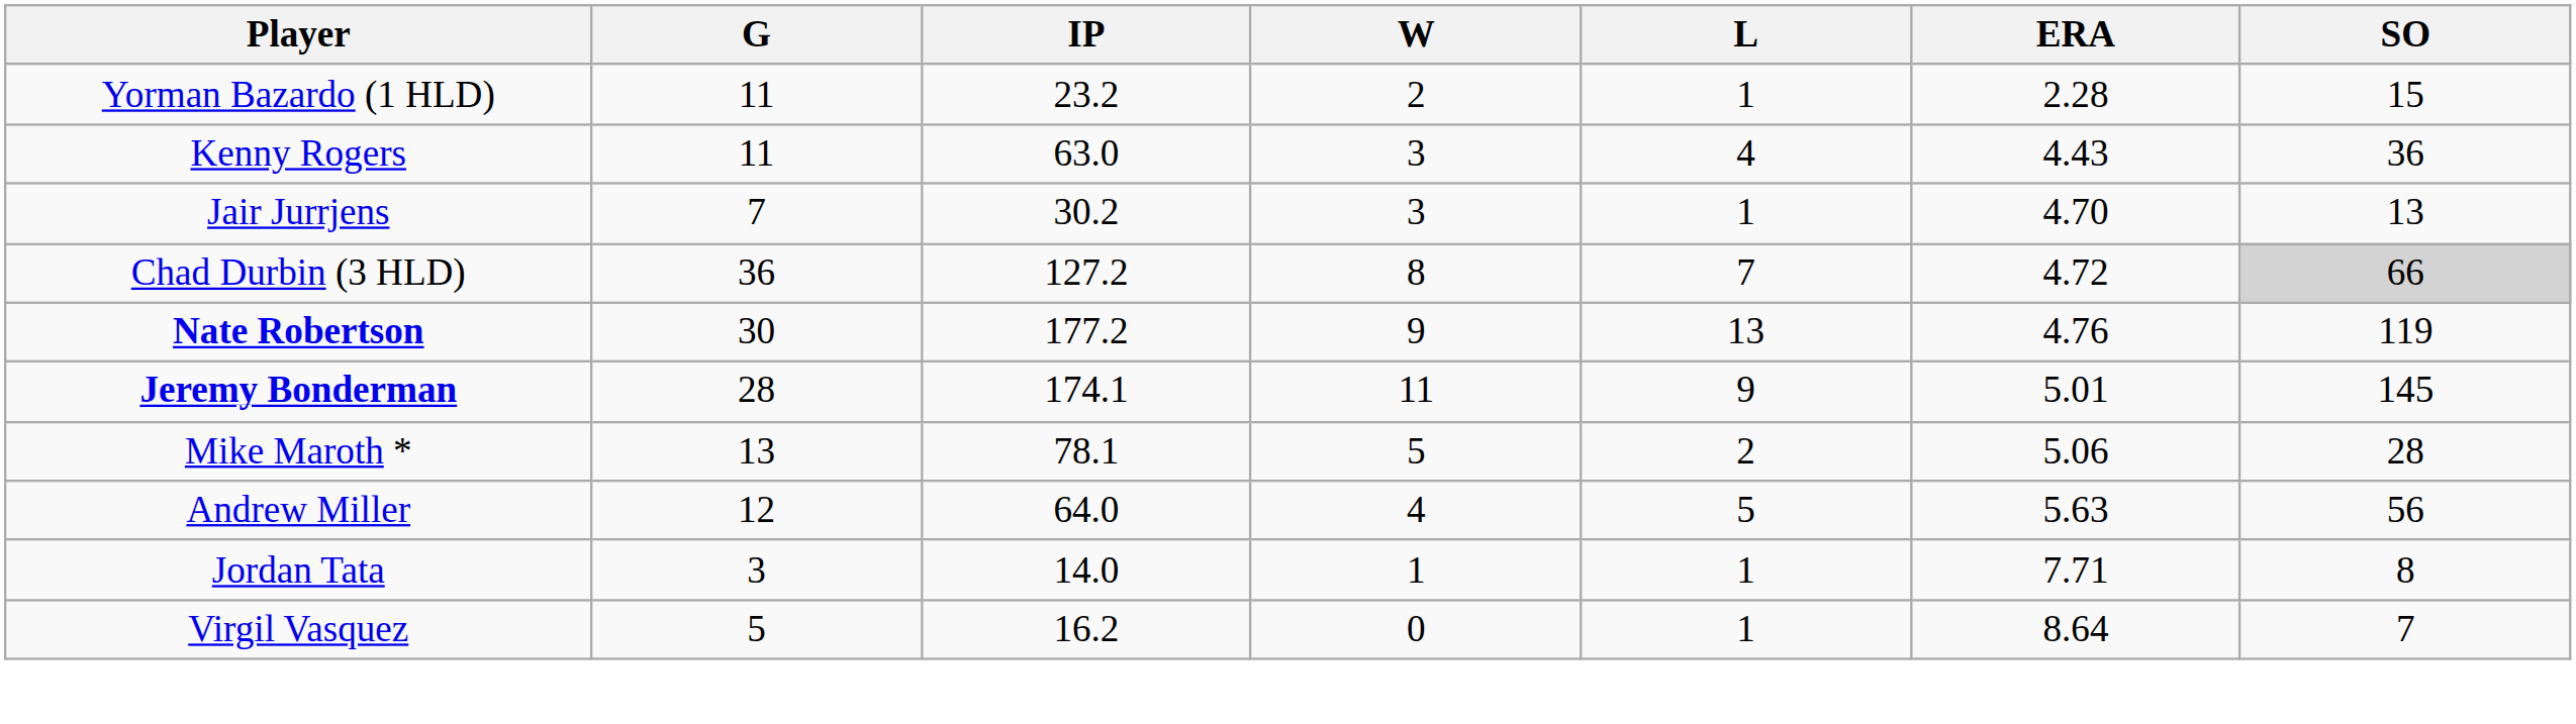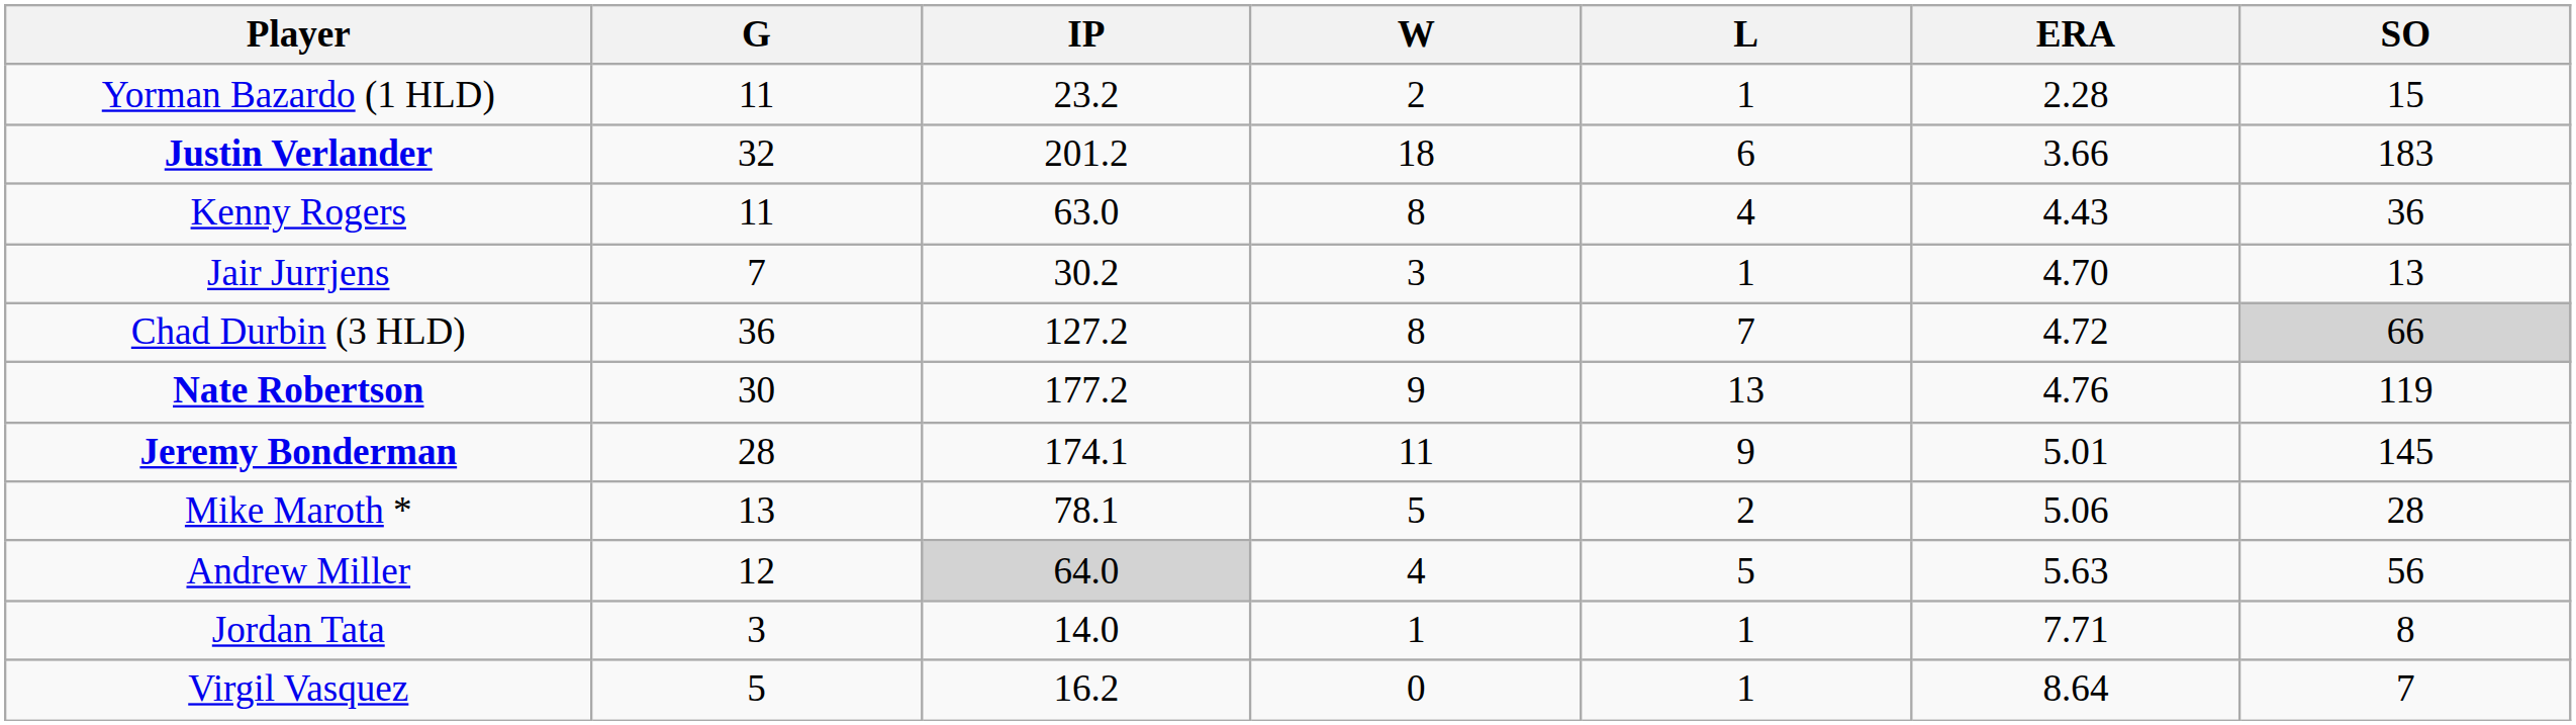+ row: Justin Verlander | 32 | 201.2 | 18 | 6 | 3.66 | 183
Kenny Rogers | W: 3 -> 8
Andrew Miller | IP: no background -> lightgrey background
